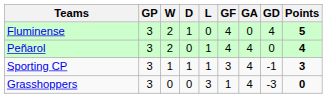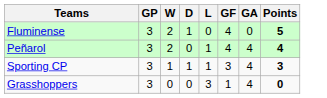- column: GD | 4 | 0 | -1 | -3
